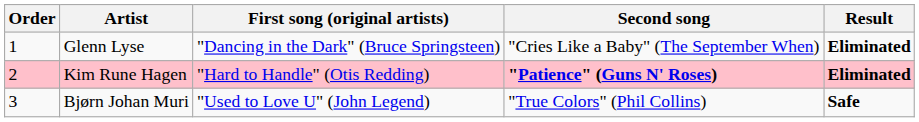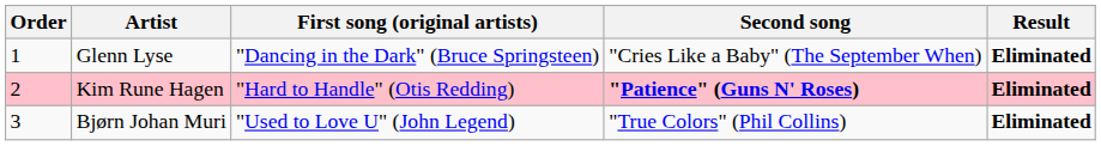Bjørn Johan Muri | Result: Safe -> Eliminated
